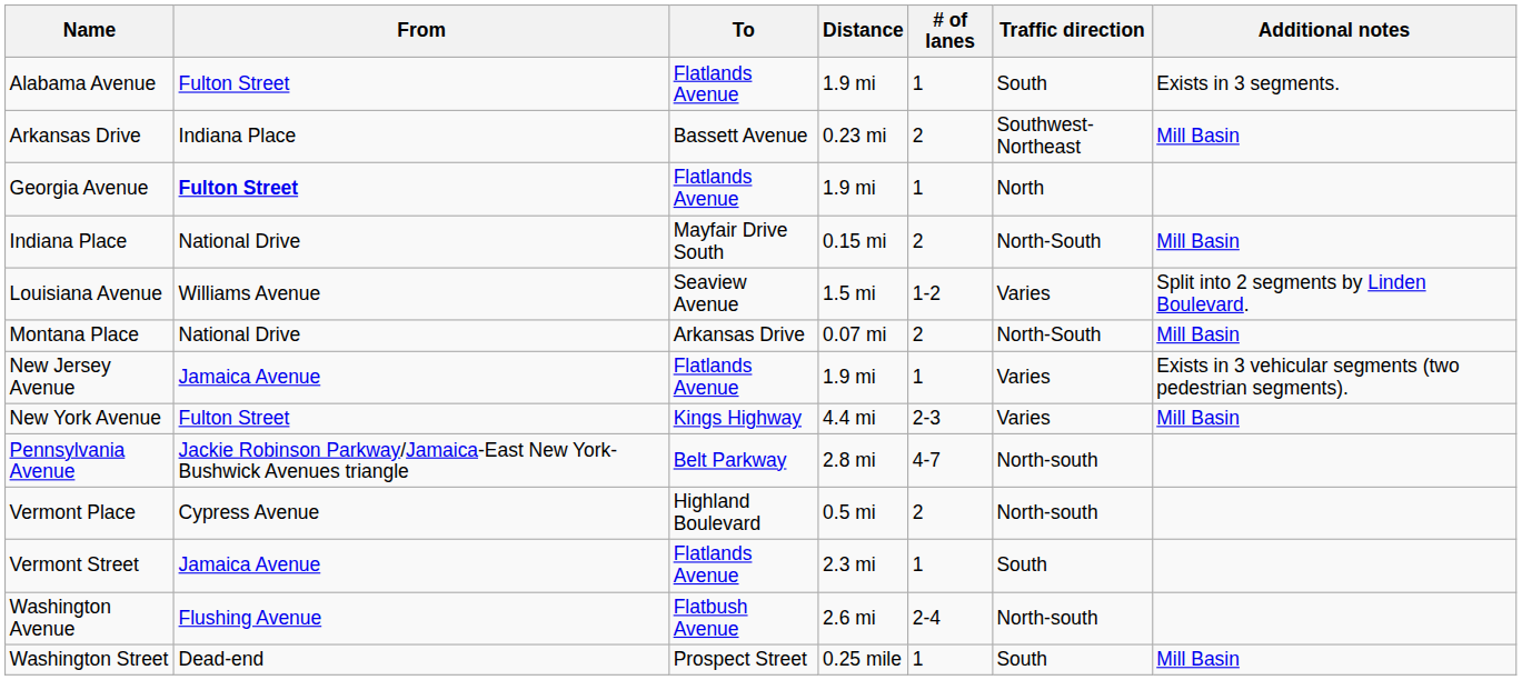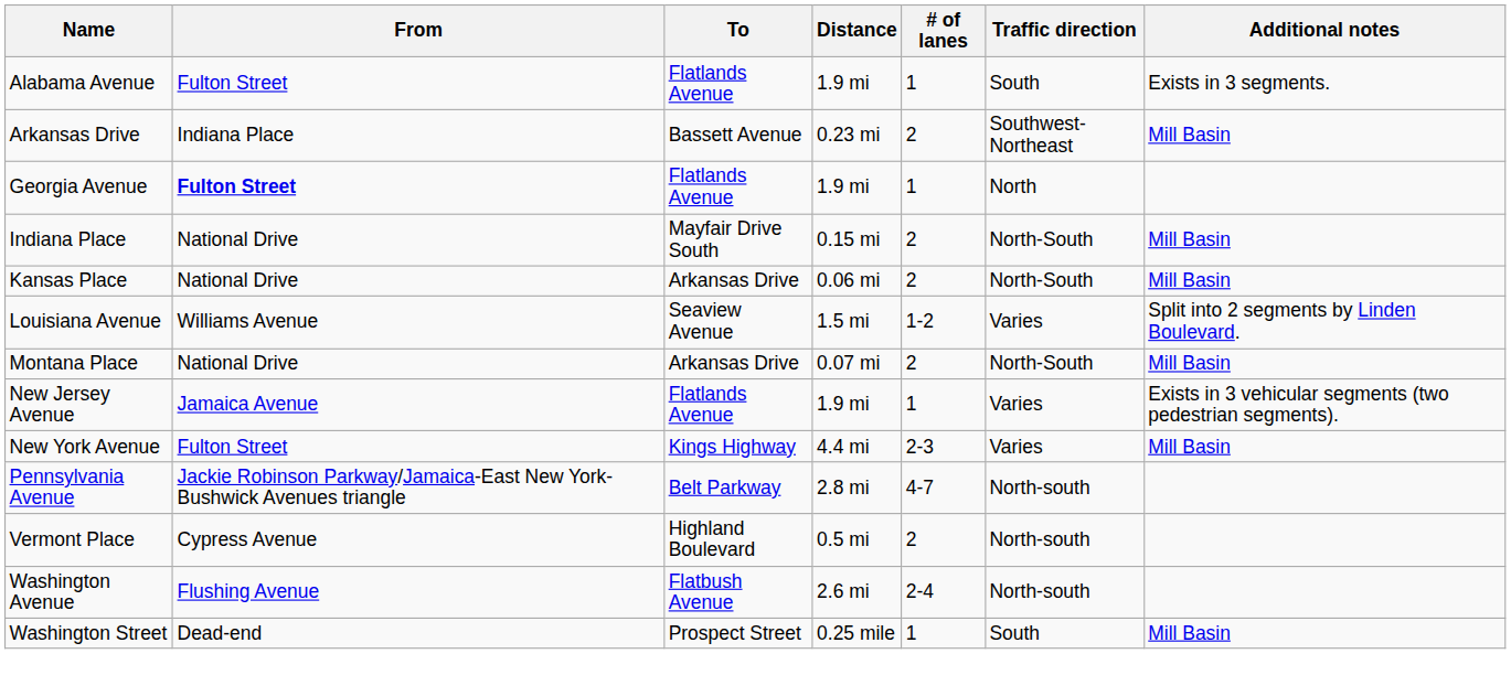+ row: Kansas Place | National Drive | Arkansas Drive | 0.06 mi | 2 | North-South | Mill Basin
- row: Vermont Street | Jamaica Avenue | Flatlands Avenue | 2.3 mi | 1 | South
